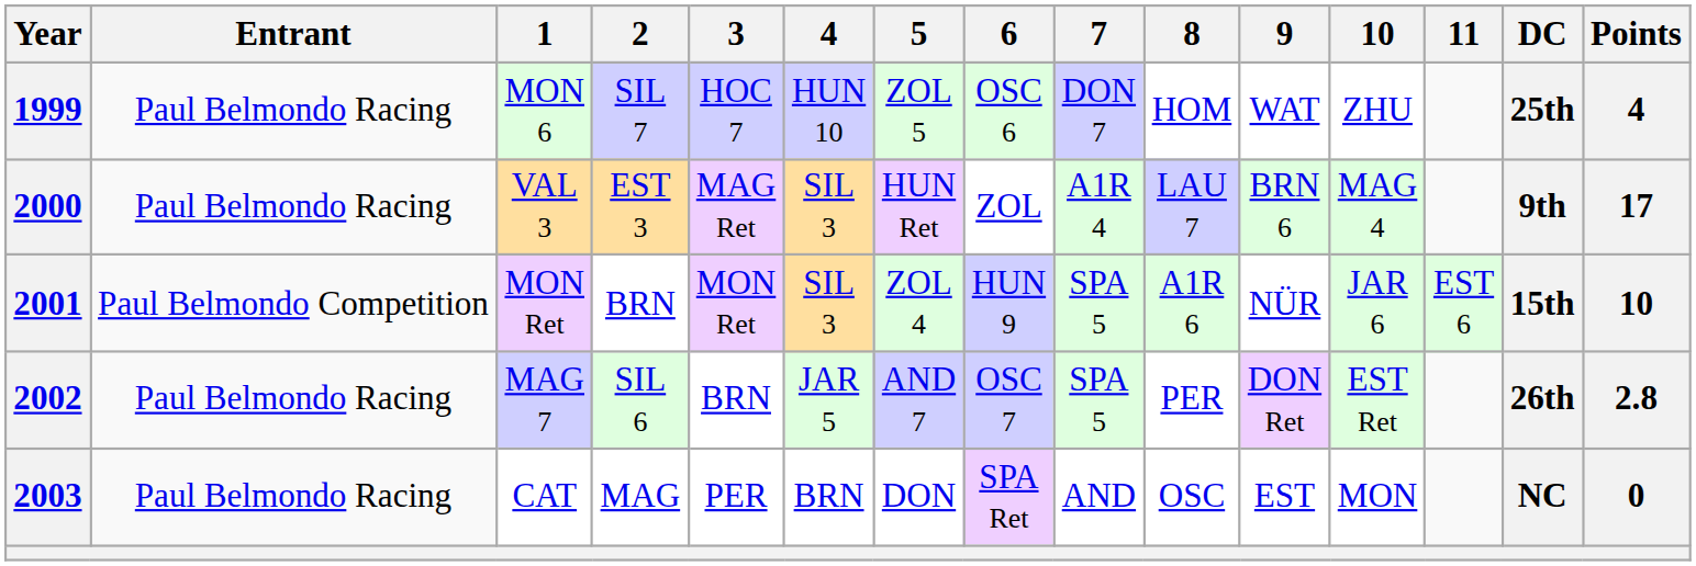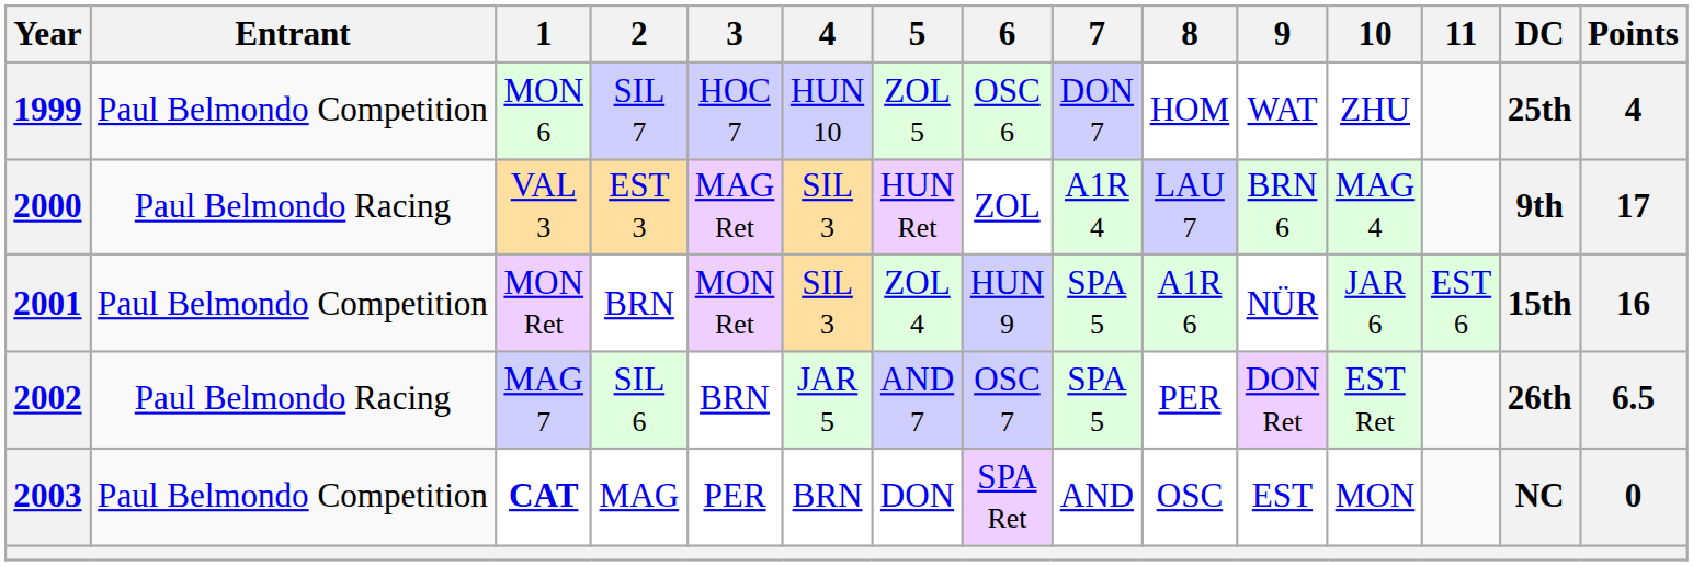1999 | Entrant: Paul Belmondo Racing -> Paul Belmondo Competition
2001 | Points: 10 -> 16
2002 | Points: 2.8 -> 6.5
2003 | Entrant: Paul Belmondo Racing -> Paul Belmondo Competition
2003 | 1: normal -> bold
